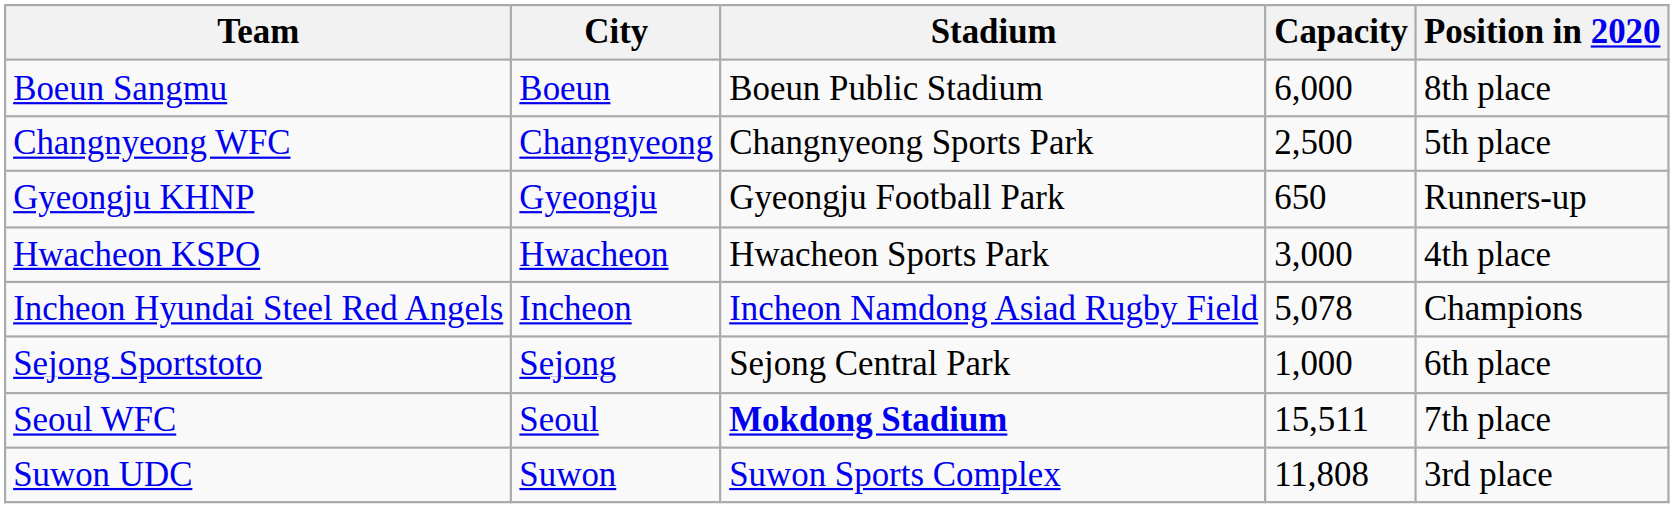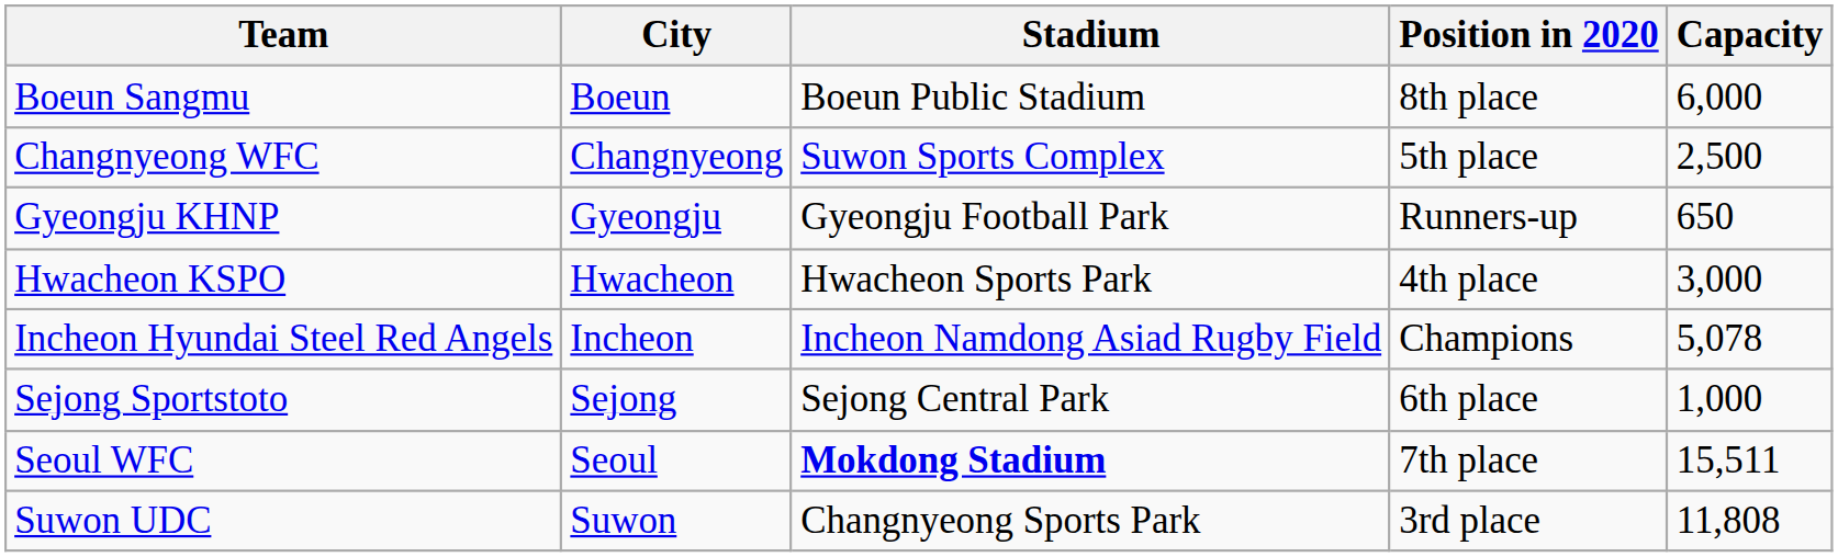columns swapped: Capacity <-> Position in 2020
Changnyeong WFC | Stadium: Changnyeong Sports Park -> Suwon Sports Complex
Suwon UDC | Stadium: Suwon Sports Complex -> Changnyeong Sports Park
